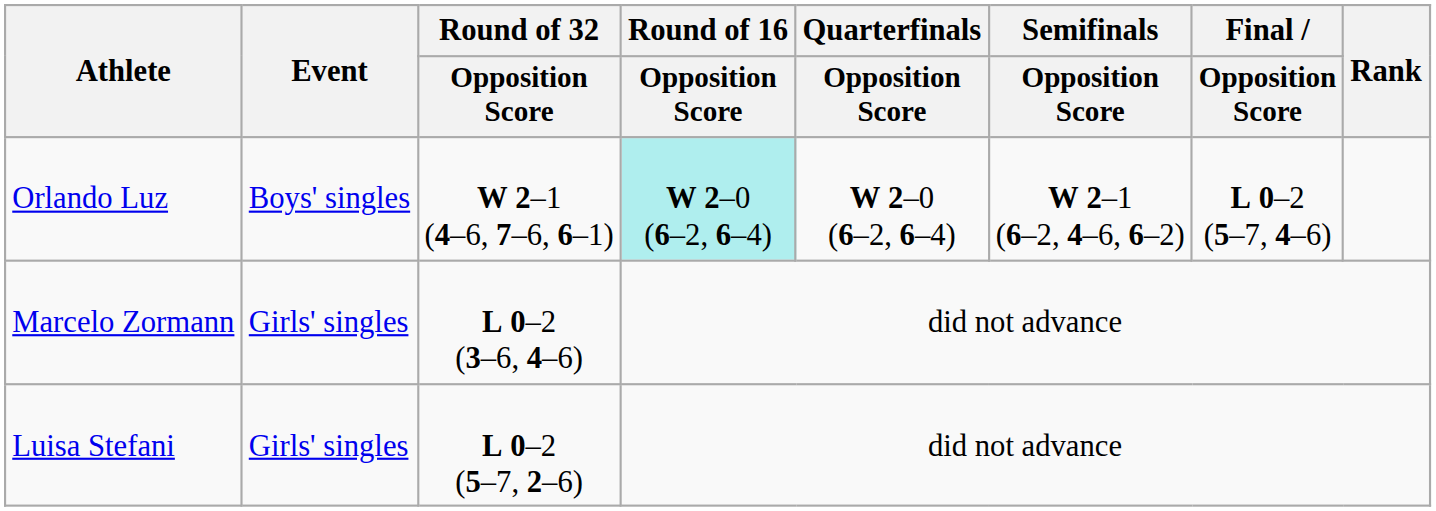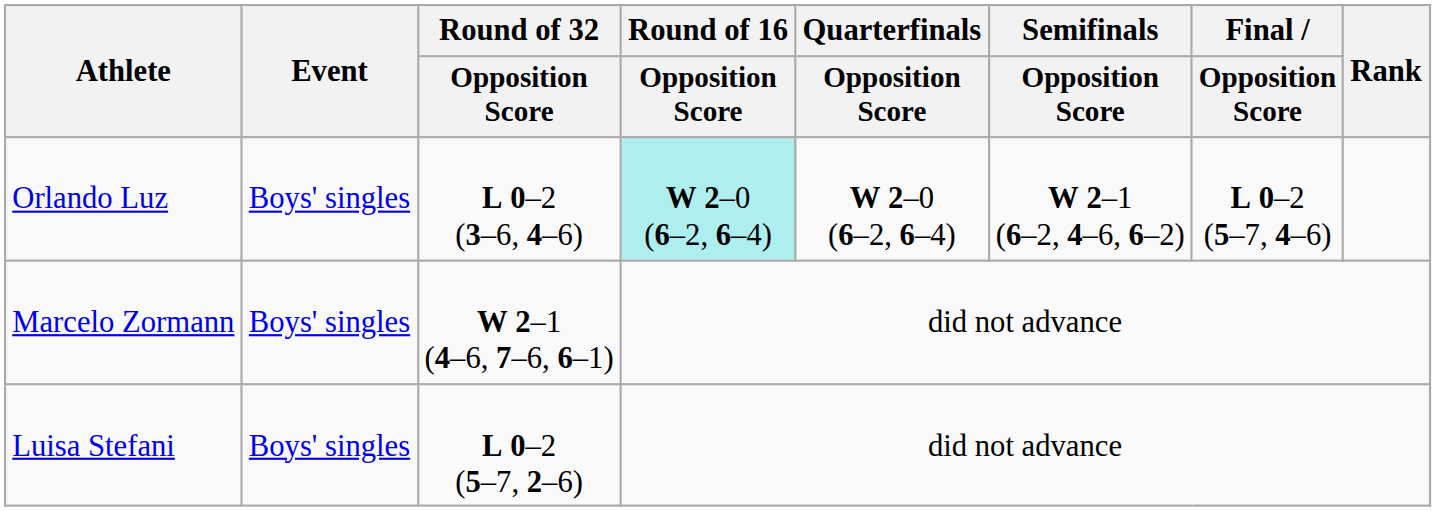Orlando Luz | Round of 32 / Opposition Score: W 2–1 (4–6, 7–6, 6–1) -> L 0–2 (3–6, 4–6)
Marcelo Zormann | Event: Girls' singles -> Boys' singles
Marcelo Zormann | Round of 32 / Opposition Score: L 0–2 (3–6, 4–6) -> W 2–1 (4–6, 7–6, 6–1)
Luisa Stefani | Event: Girls' singles -> Boys' singles
